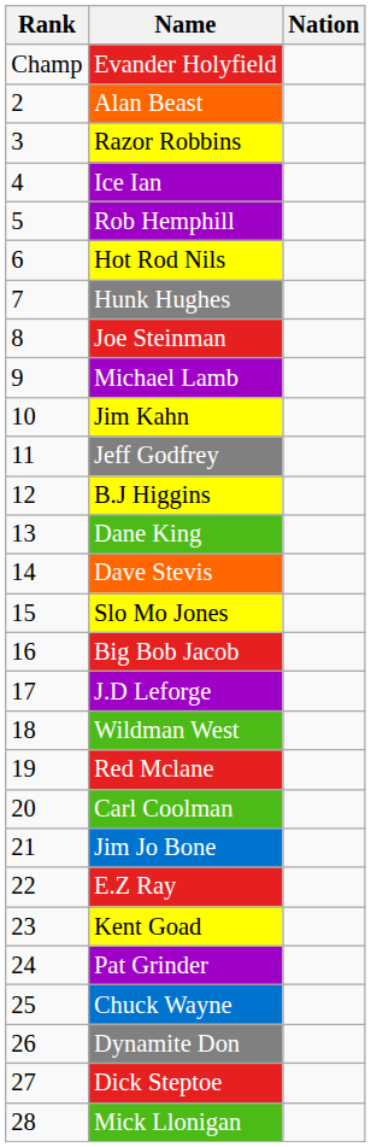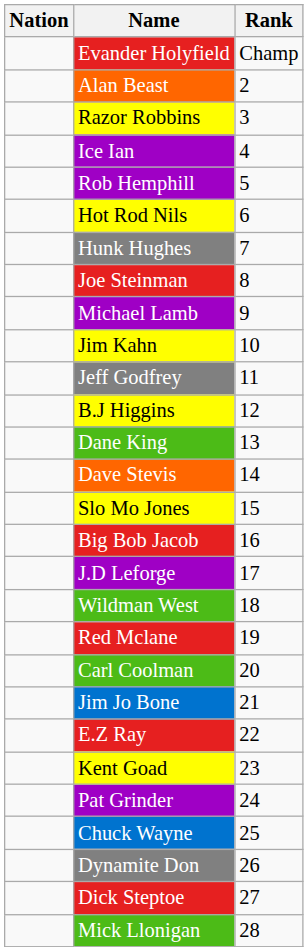columns swapped: Rank <-> Nation
